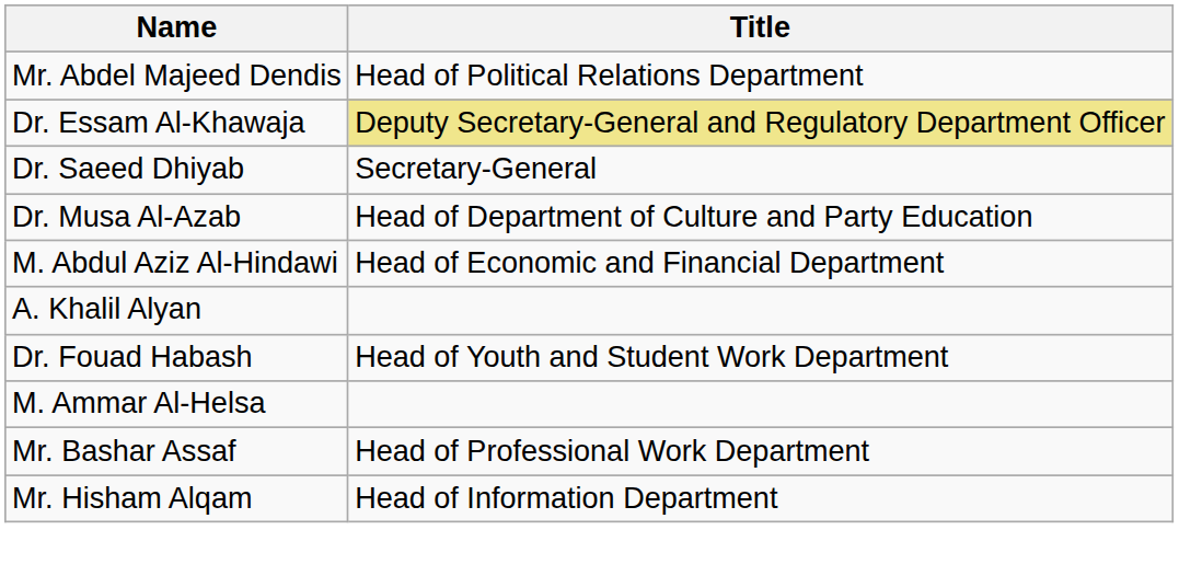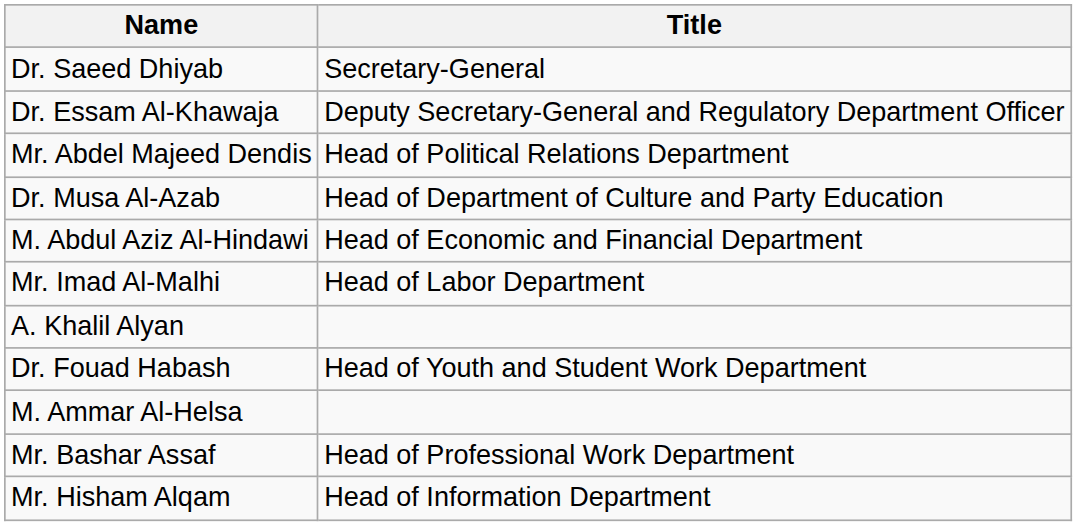rows swapped: Dr. Saeed Dhiyab <-> Mr. Abdel Majeed Dendis
Dr. Essam Al-Khawaja | Title: khaki background -> no background
+ row: Mr. Imad Al-Malhi | Head of Labor Department
